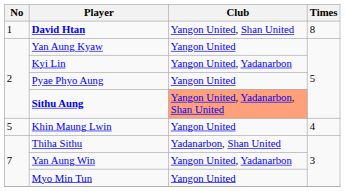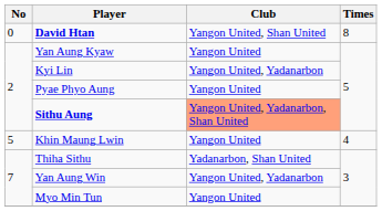David Htan | No: 1 -> 0
